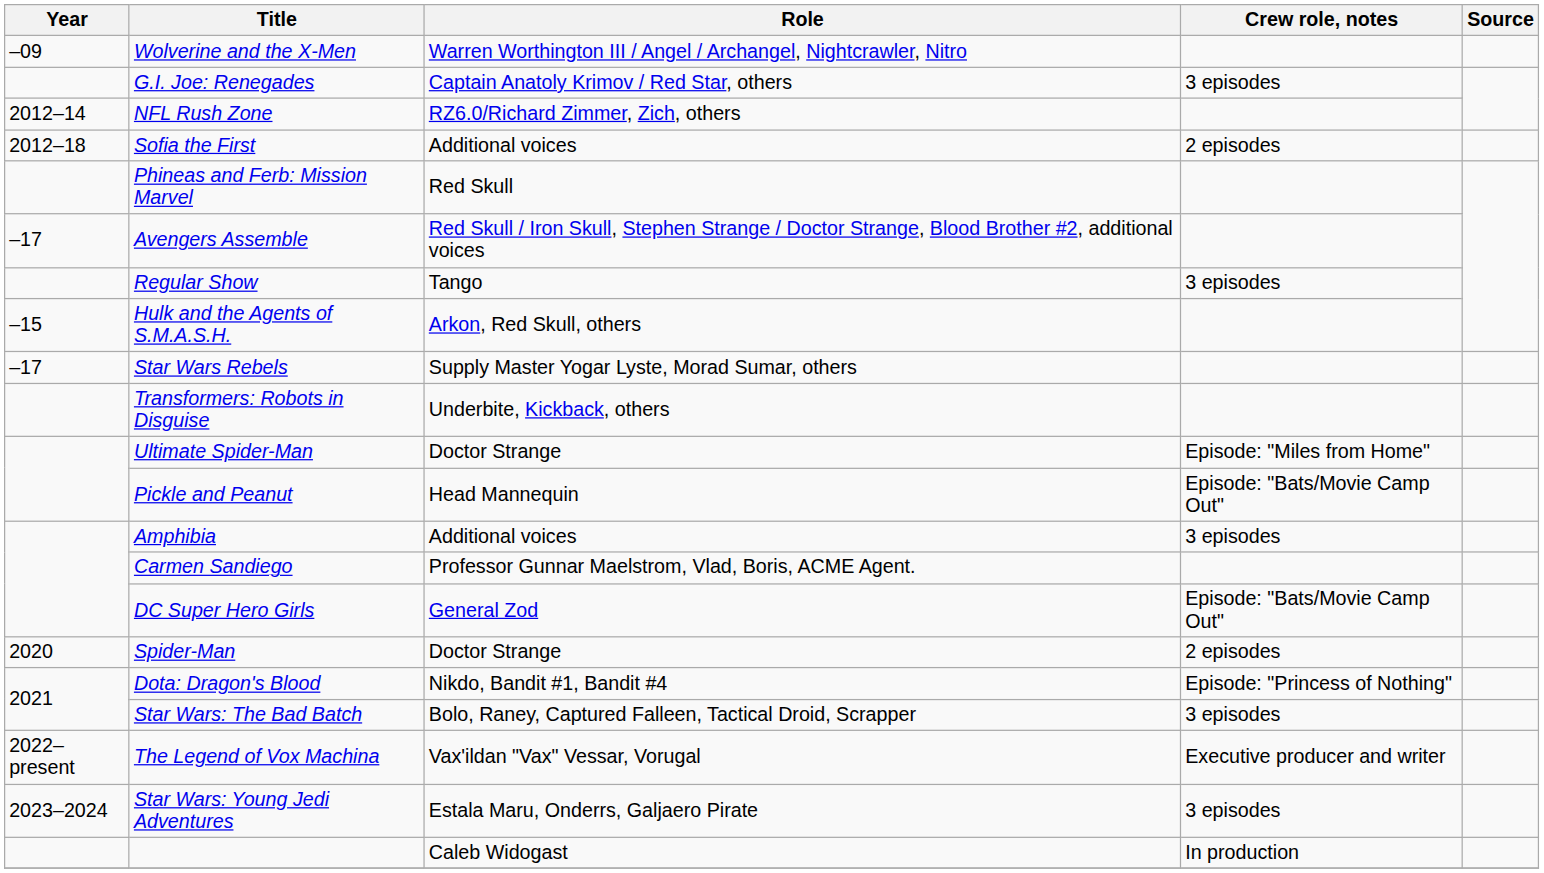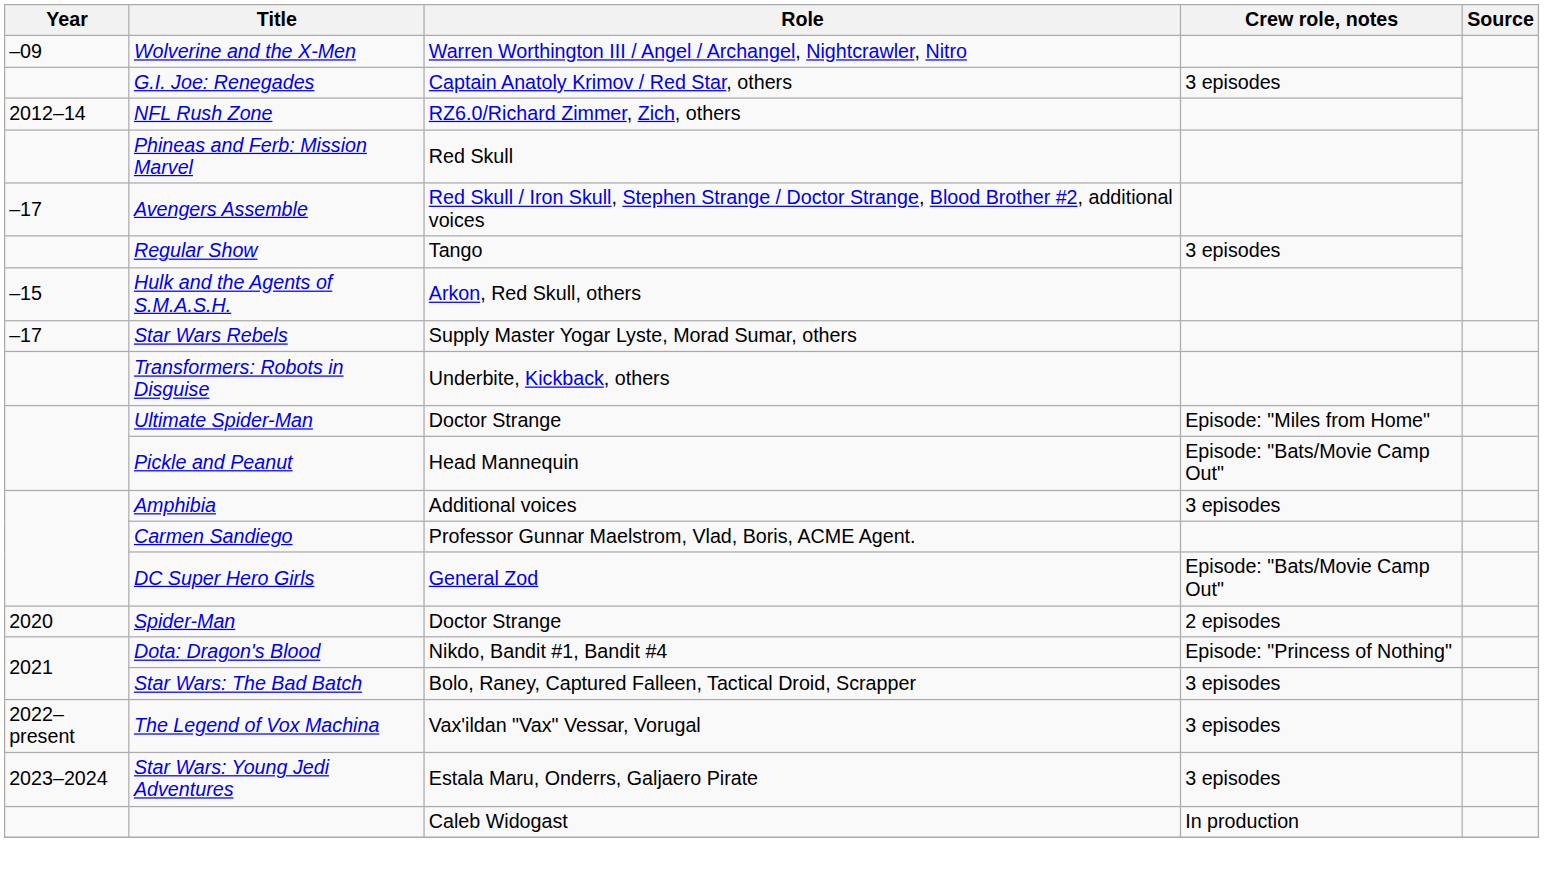- row: 2012–18 | Sofia the First | Additional voices | 2 episodes
The Legend of Vox Machina | Crew role, notes: Executive producer and writer -> 3 episodes
